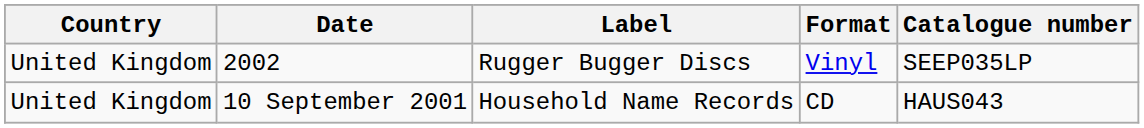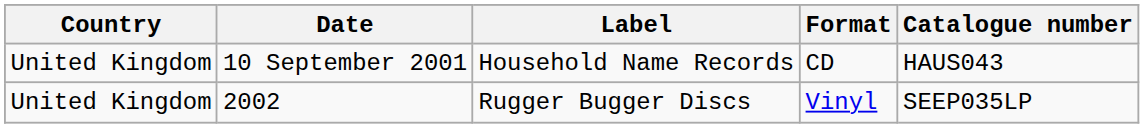rows swapped: 10 September 2001 <-> 2002
